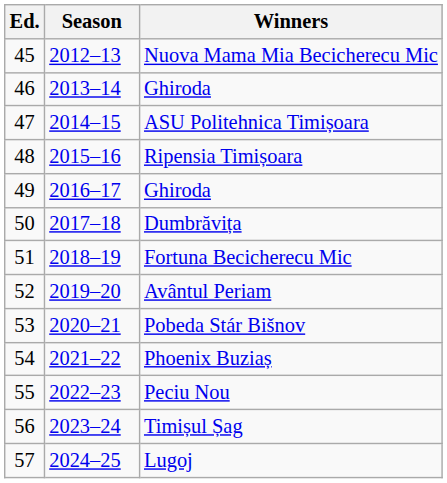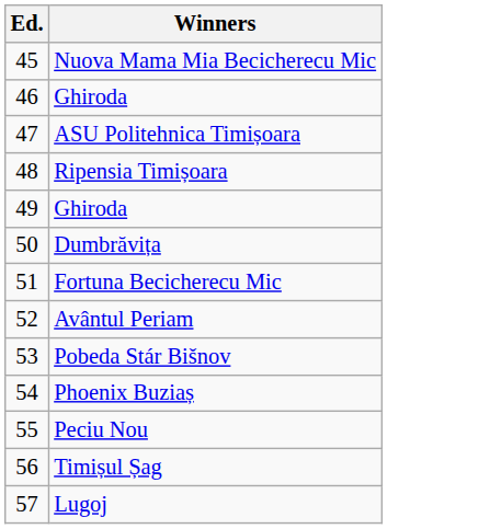- column: Season | 2012–13 | 2013–14 | 2014–15 | 2015–16 | 2016–17 | 2017–18 | 2018–19 | 2019–20 | 2020–21 | 2021–22 | 2022–23 | 2023–24 | 2024–25
